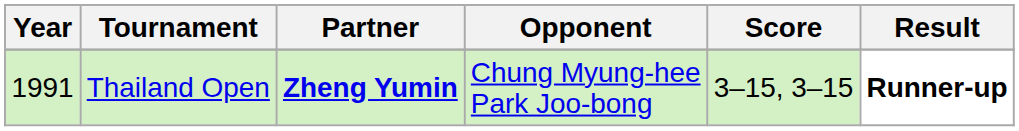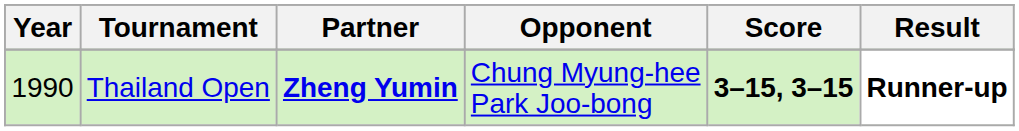Thailand Open | Year: 1991 -> 1990
Thailand Open | Score: normal -> bold
